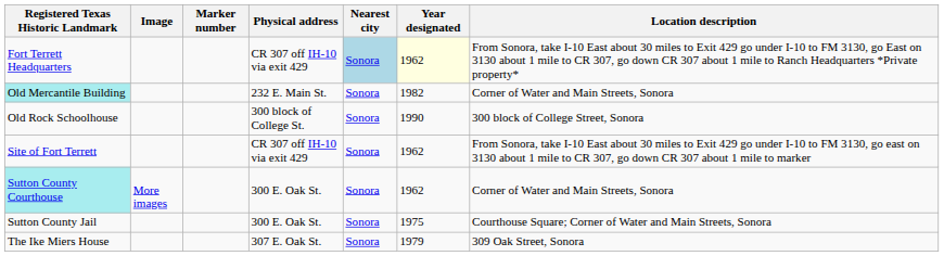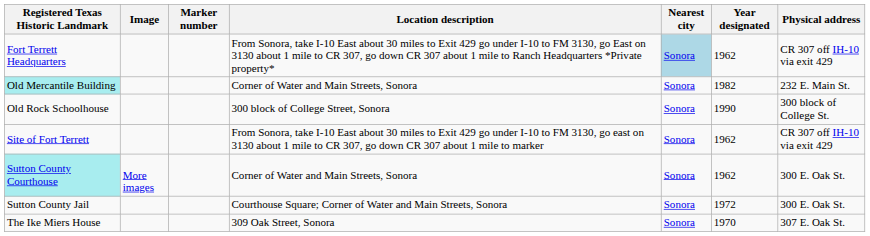columns swapped: Physical address <-> Location description
Fort Terrett Headquarters | Year designated: lightyellow background -> no background
Sutton County Jail | Year designated: 1975 -> 1972
The Ike Miers House | Year designated: 1979 -> 1970
